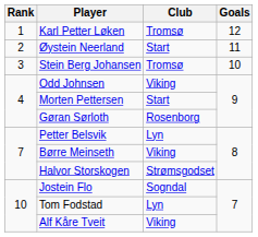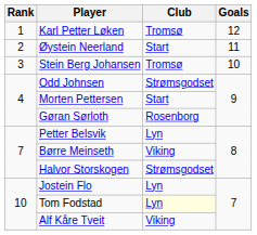Odd Johnsen | Club: Viking -> Strømsgodset
Jostein Flo | Club: Sogndal -> Lyn
Tom Fodstad | Club: no background -> lightyellow background
